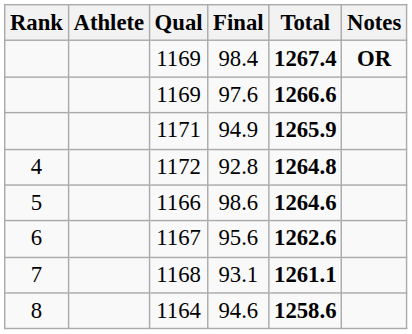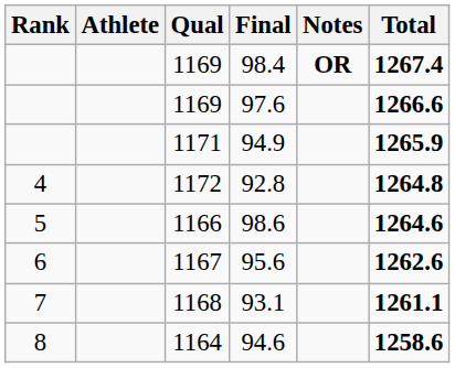columns swapped: Total <-> Notes
